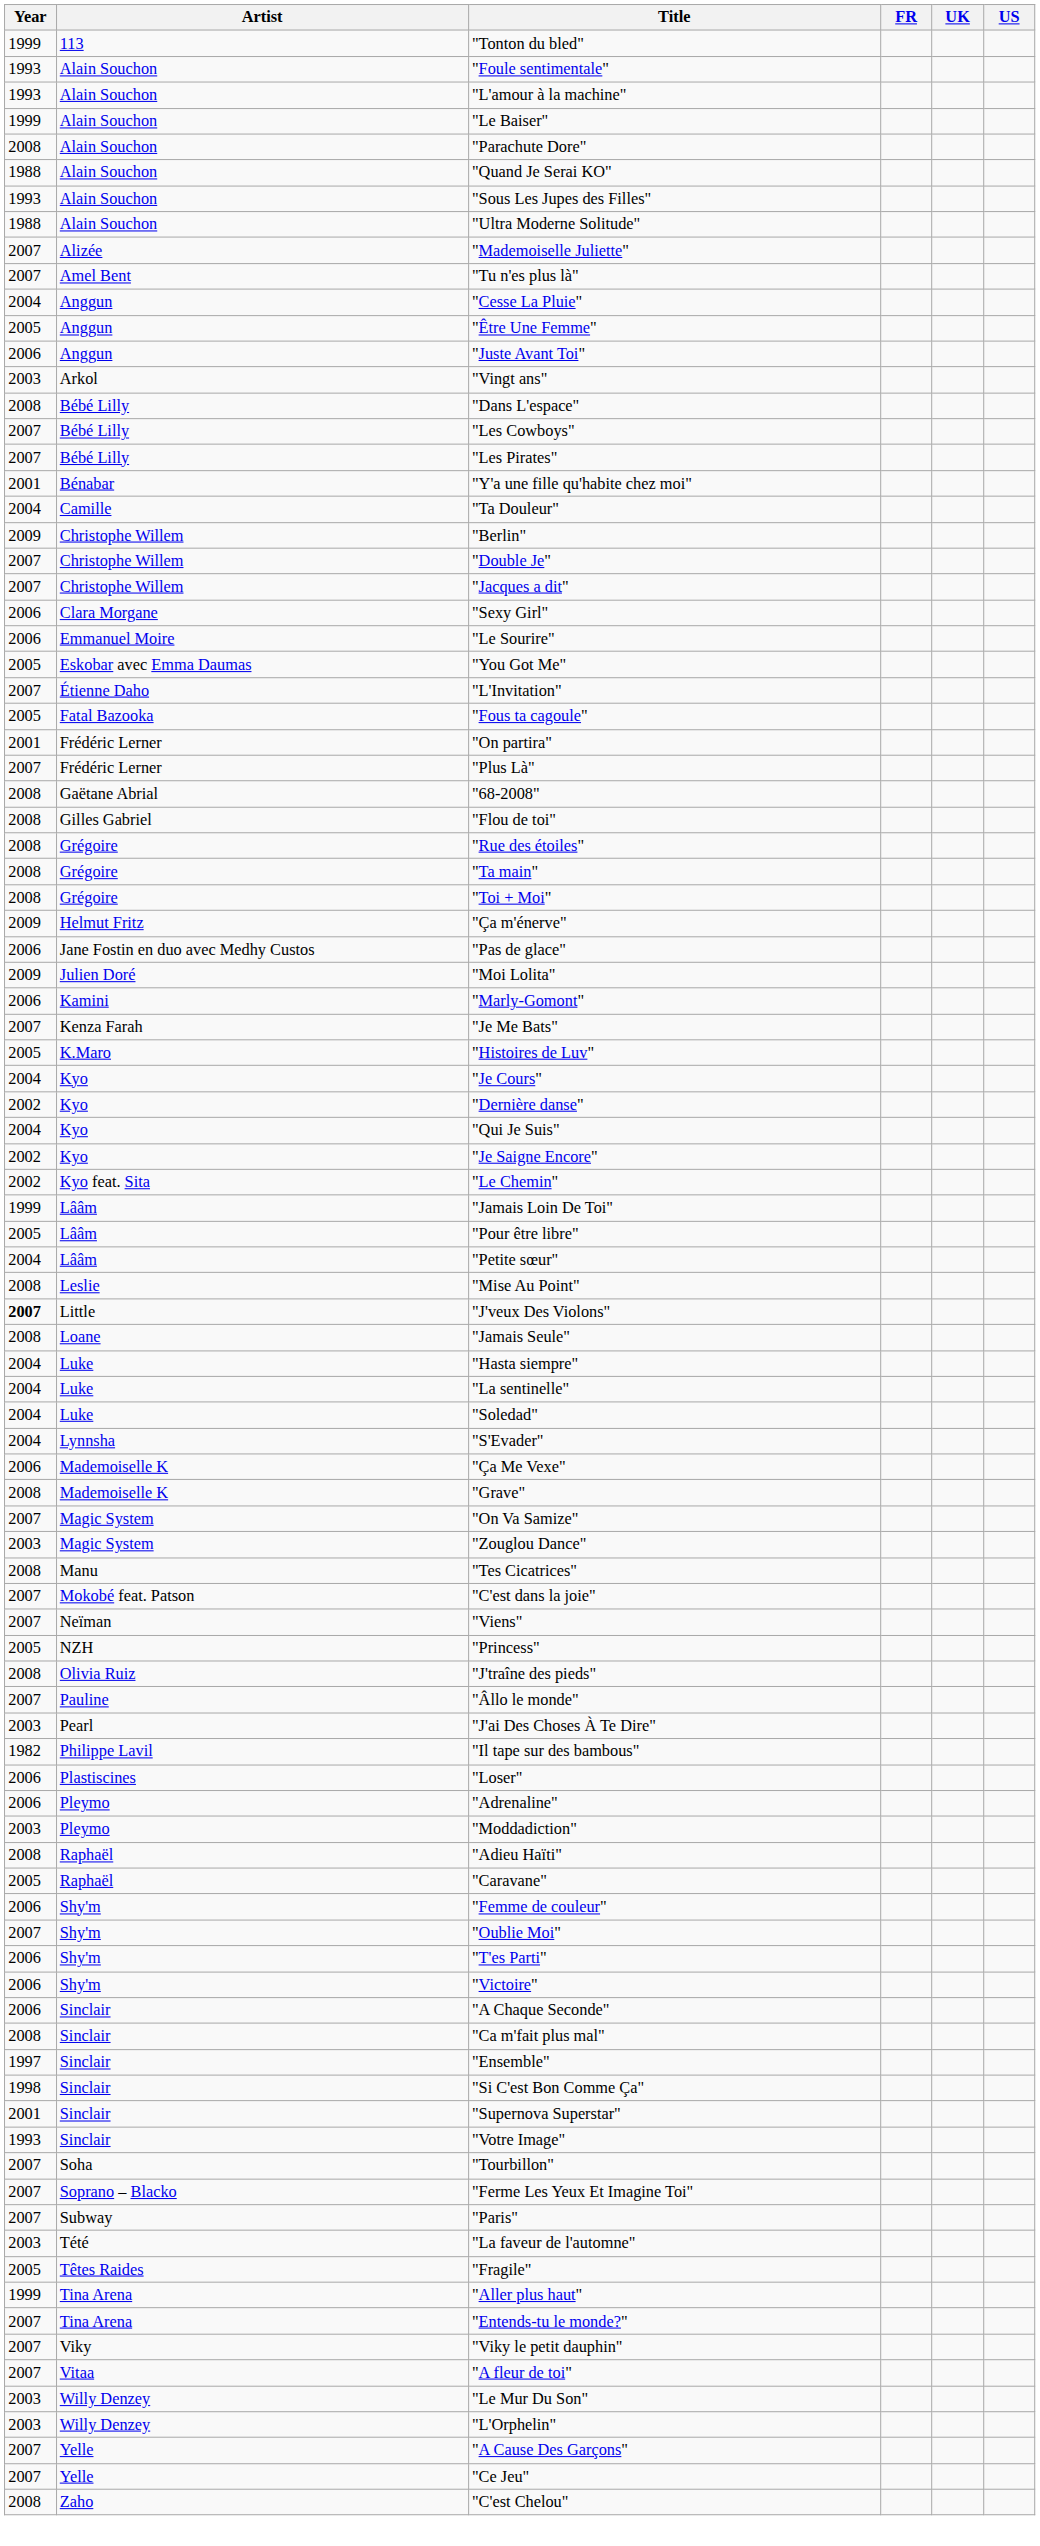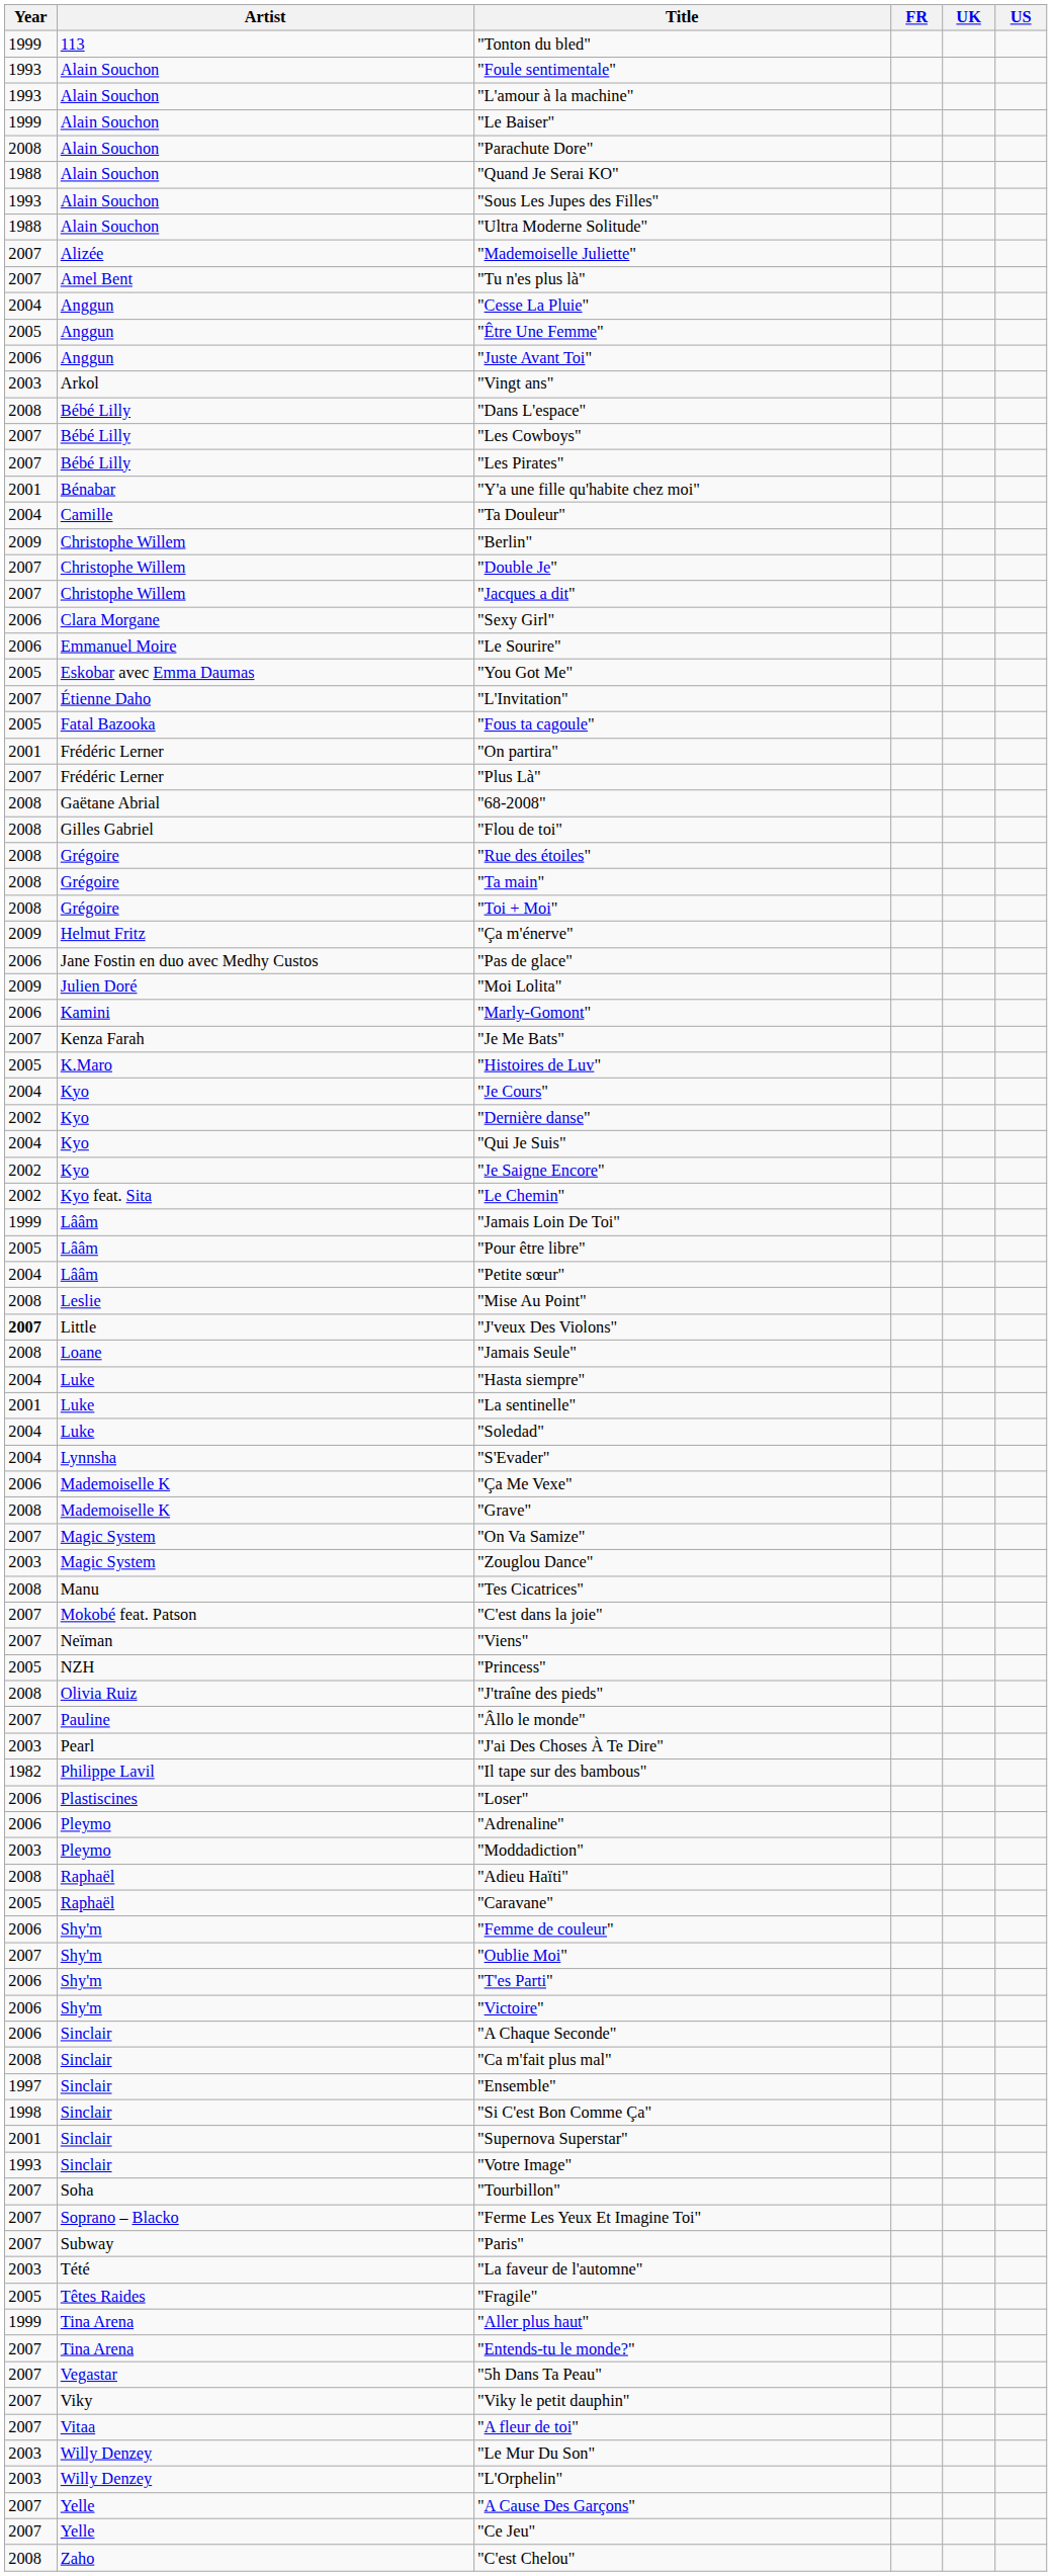"La sentinelle" | Year: 2004 -> 2001
+ row: 2007 | Vegastar | "5h Dans Ta Peau"
